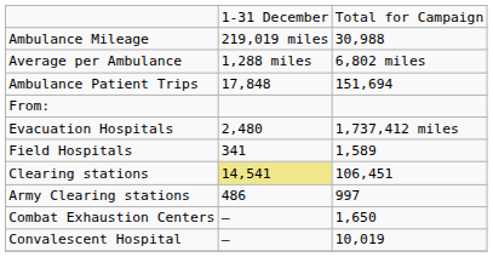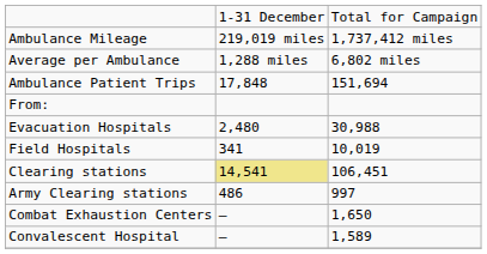Ambulance Mileage | column 3: 30,988 -> 1,737,412 miles
Evacuation Hospitals | column 3: 1,737,412 miles -> 30,988
Field Hospitals | column 3: 1,589 -> 10,019
Convalescent Hospital | column 3: 10,019 -> 1,589
